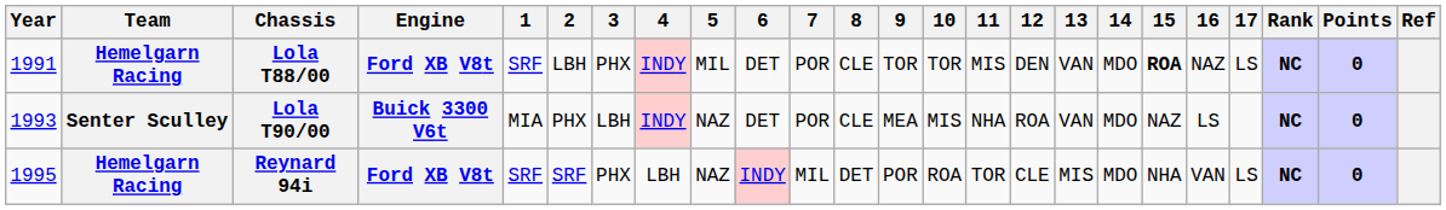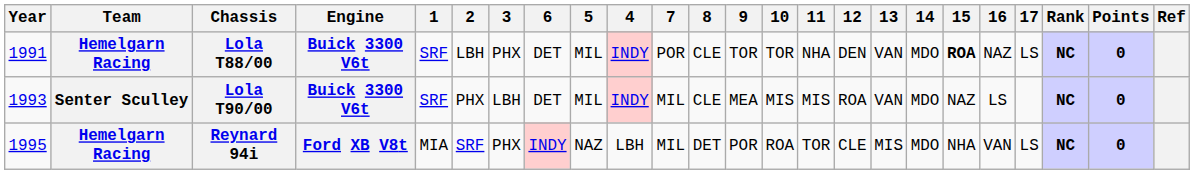columns swapped: 4 <-> 6
Lola T88/00 | Engine: Ford XB V8t -> Buick 3300 V6t
Lola T88/00 | 11: MIS -> NHA
Lola T90/00 | 1: MIA -> SRF
Lola T90/00 | 5: NAZ -> MIL
Lola T90/00 | 7: POR -> MIL
Lola T90/00 | 11: NHA -> MIS
Reynard 94i | 1: SRF -> MIA
